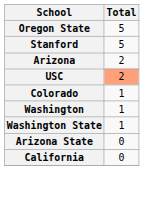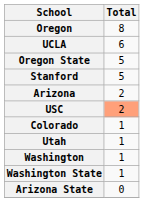+ row: Oregon | 8
+ row: UCLA | 6
+ row: Utah | 1
- row: California | 0
